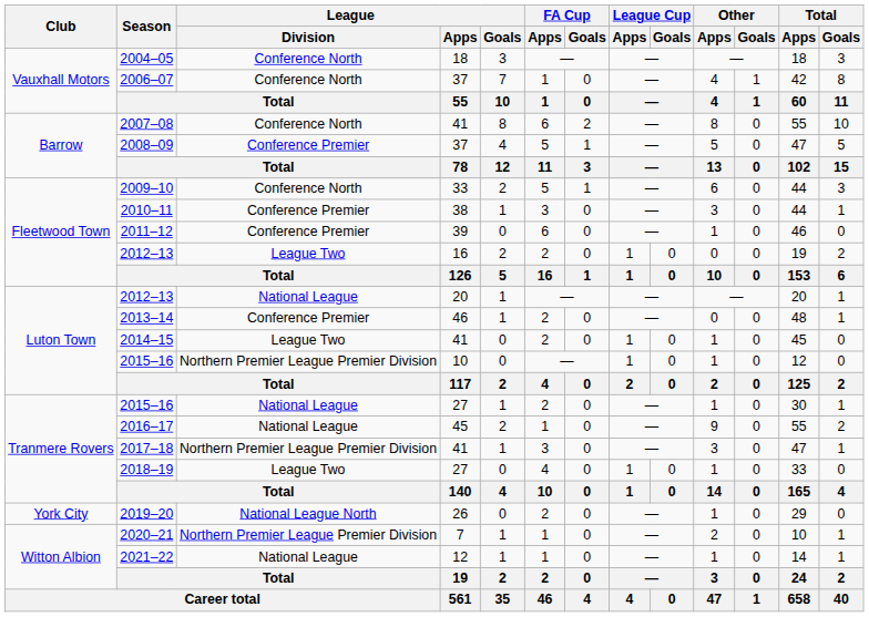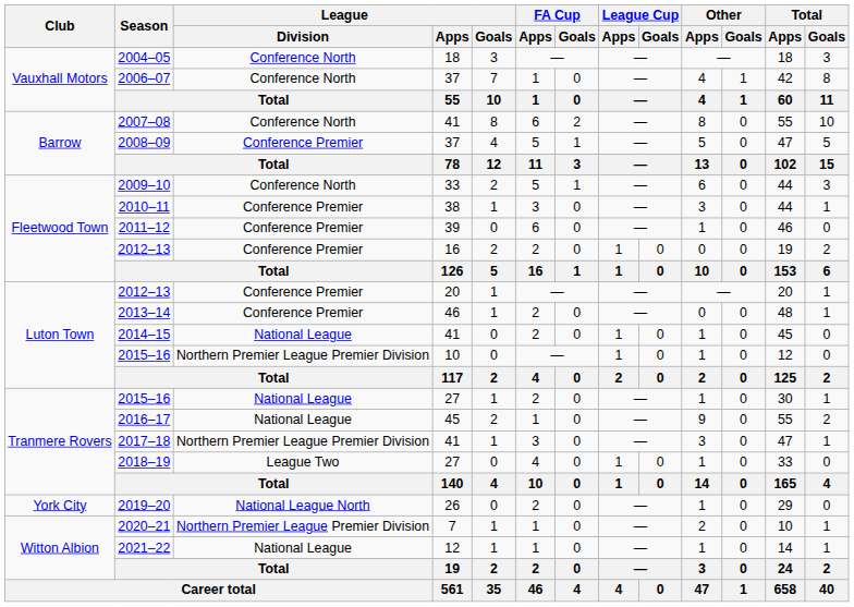2012–13 / 16 | League / Division: League Two -> Conference Premier
2012–13 / 20 | League / Division: National League -> Conference Premier
2014–15 | League / Division: League Two -> National League
